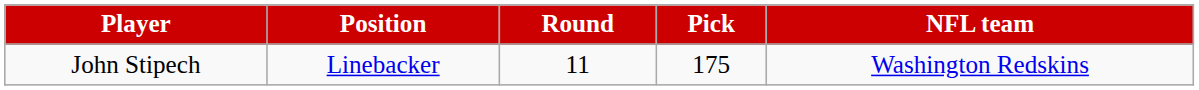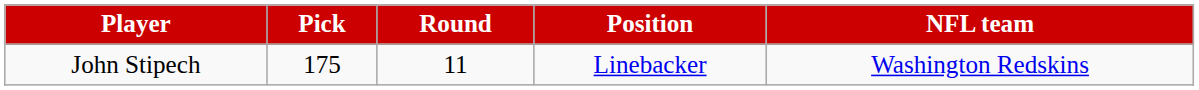columns swapped: Position <-> Pick
